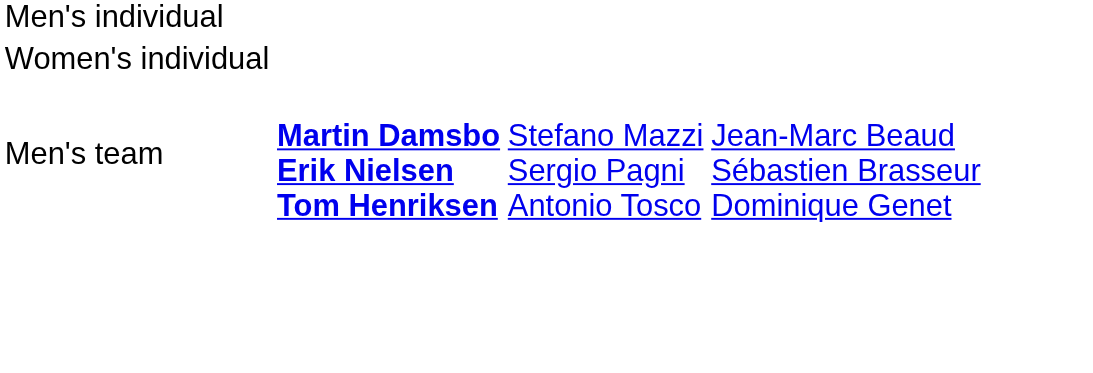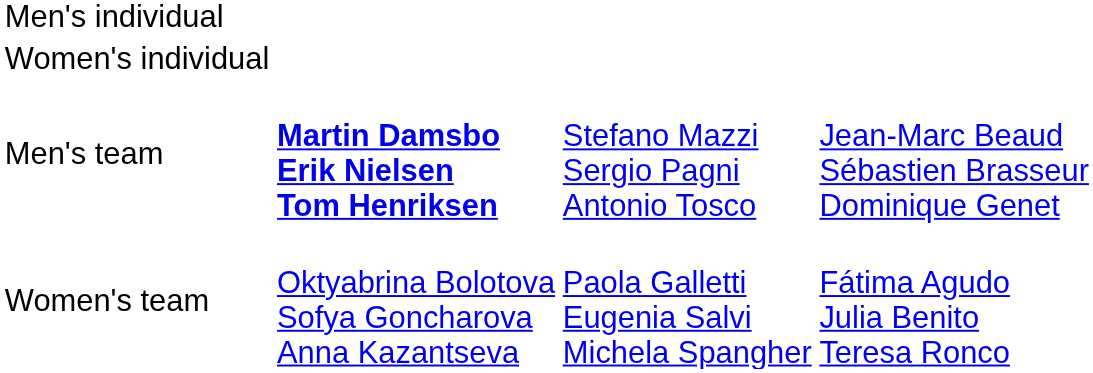+ row: Women's team | Oktyabrina Bolotova Sofya Goncharova Anna Kazantseva | Paola Galletti Eugenia Salvi Michela Spangher | Fátima Agudo Julia Benito Teresa Ronco
